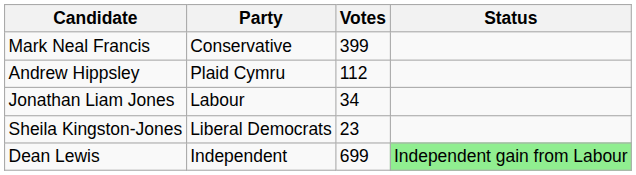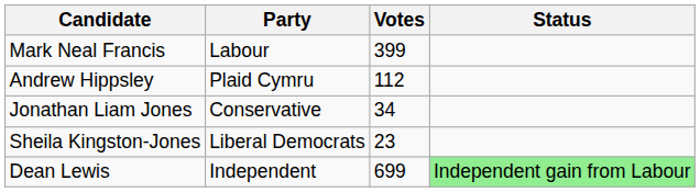Mark Neal Francis | Party: Conservative -> Labour
Jonathan Liam Jones | Party: Labour -> Conservative
